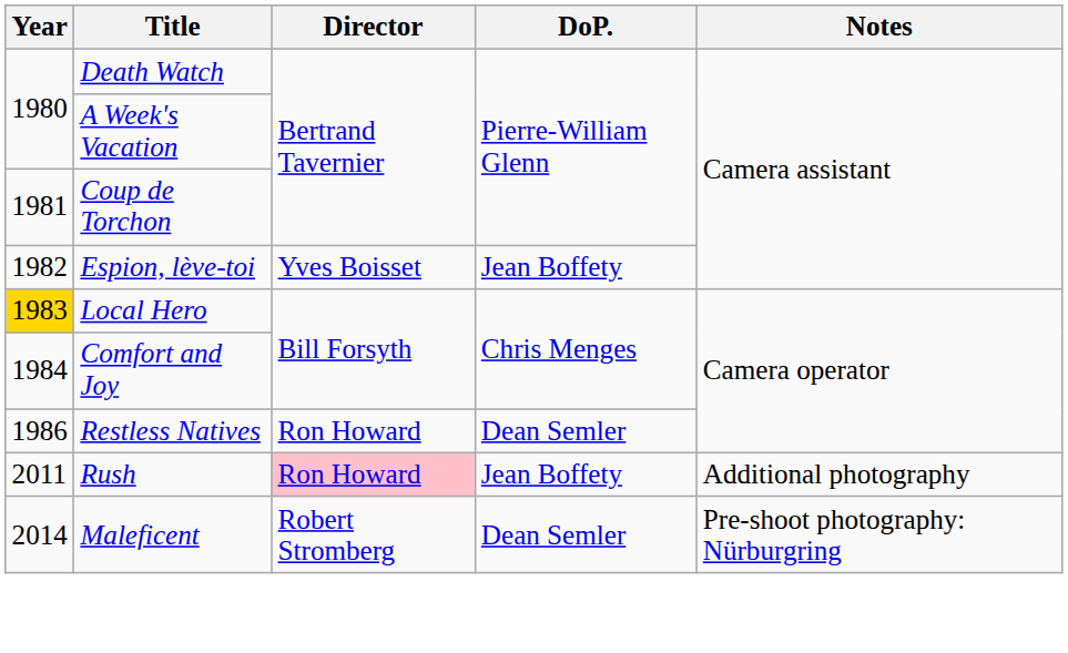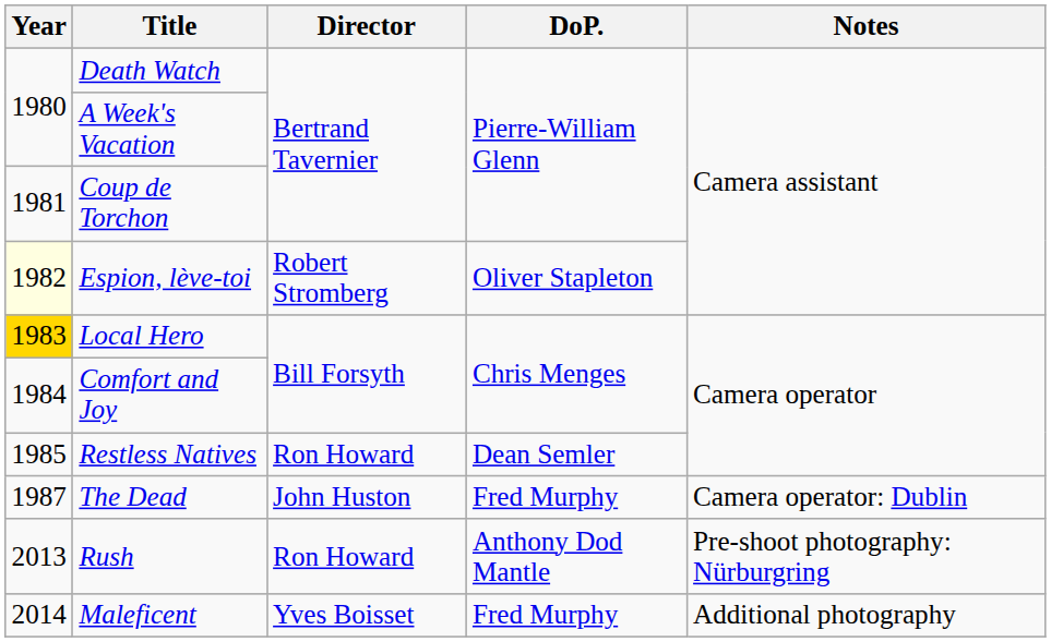Espion, lève-toi | Year: no background -> lightyellow background
Espion, lève-toi | Director: Yves Boisset -> Robert Stromberg
Espion, lève-toi | DoP.: Jean Boffety -> Oliver Stapleton
Restless Natives | Year: 1986 -> 1985
+ row: 1987 | The Dead | John Huston | Fred Murphy | Camera operator: Dublin
Rush | Year: 2011 -> 2013
Rush | Director: pink background -> no background
Rush | DoP.: Jean Boffety -> Anthony Dod Mantle
Rush | Notes: Additional photography -> Pre-shoot photography: Nürburgring
Maleficent | Director: Robert Stromberg -> Yves Boisset
Maleficent | DoP.: Dean Semler -> Fred Murphy
Maleficent | Notes: Pre-shoot photography: Nürburgring -> Additional photography
